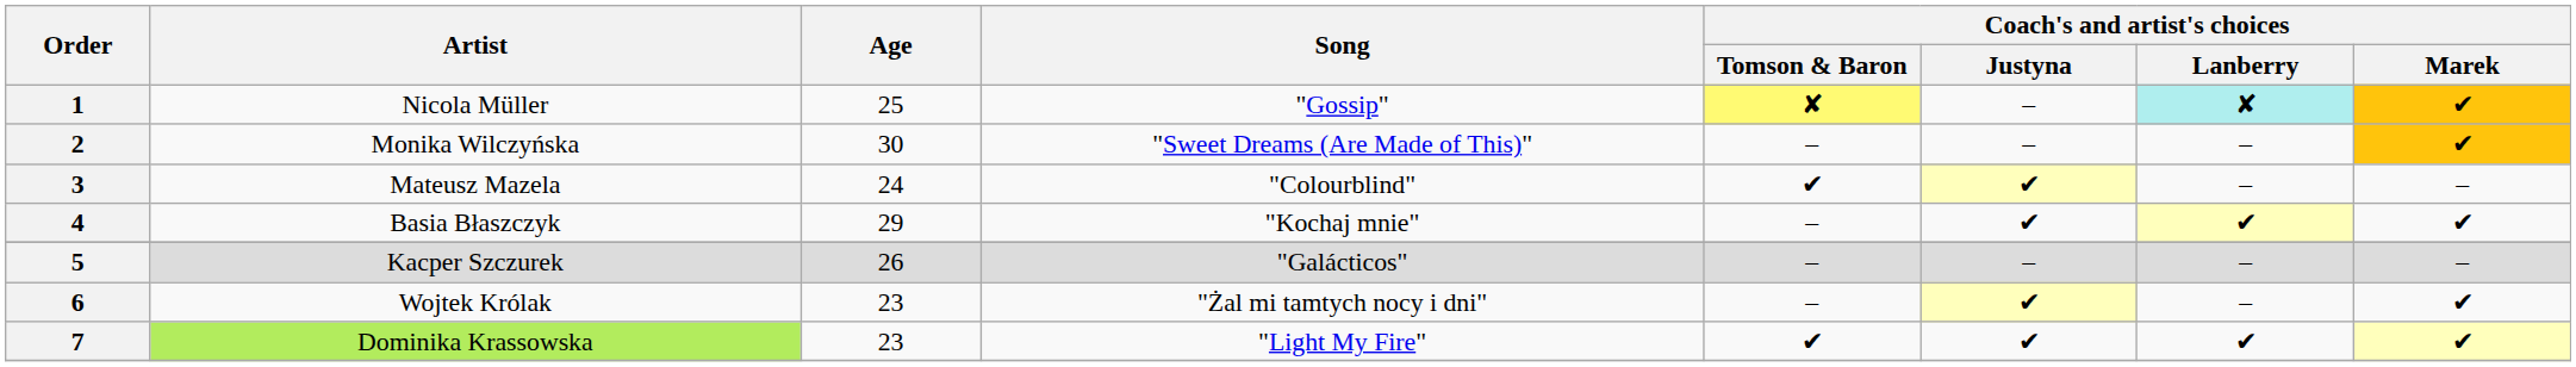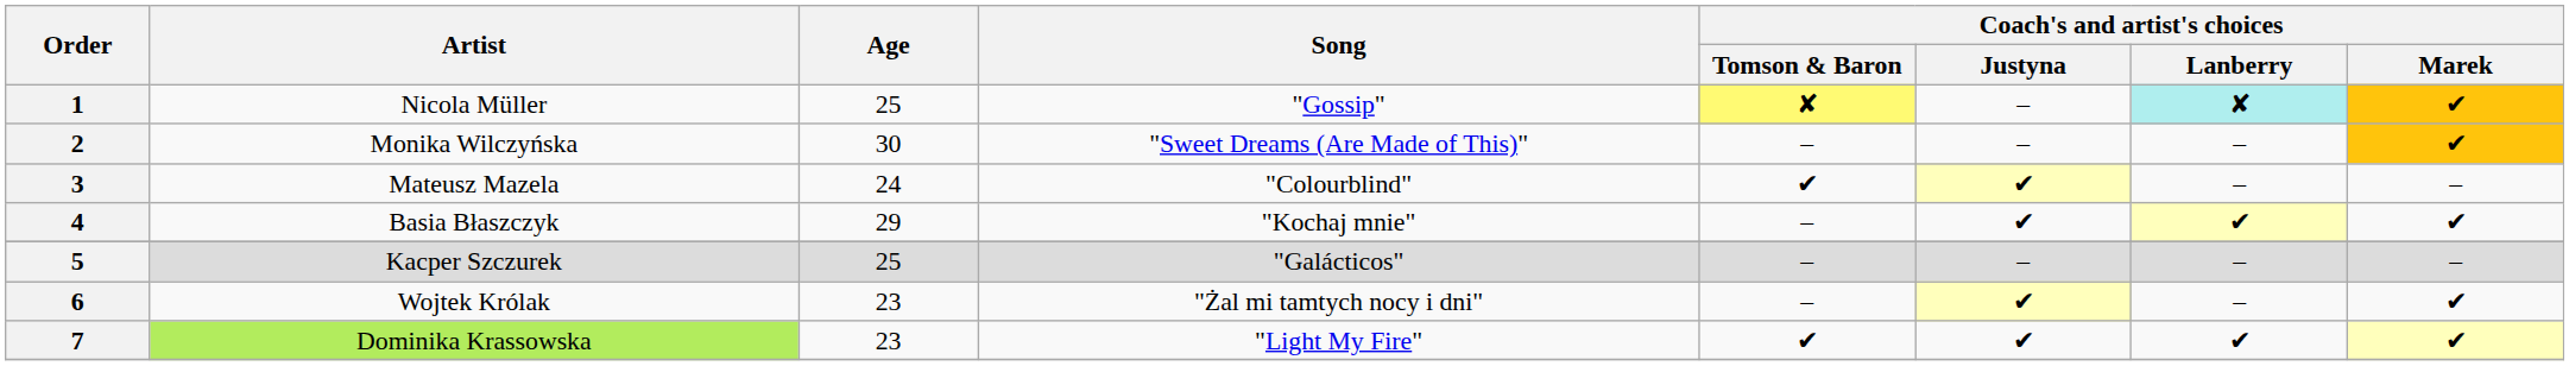5 | Age: 26 -> 25
